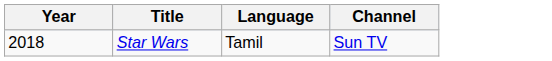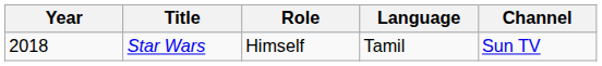+ column: Role | Himself
